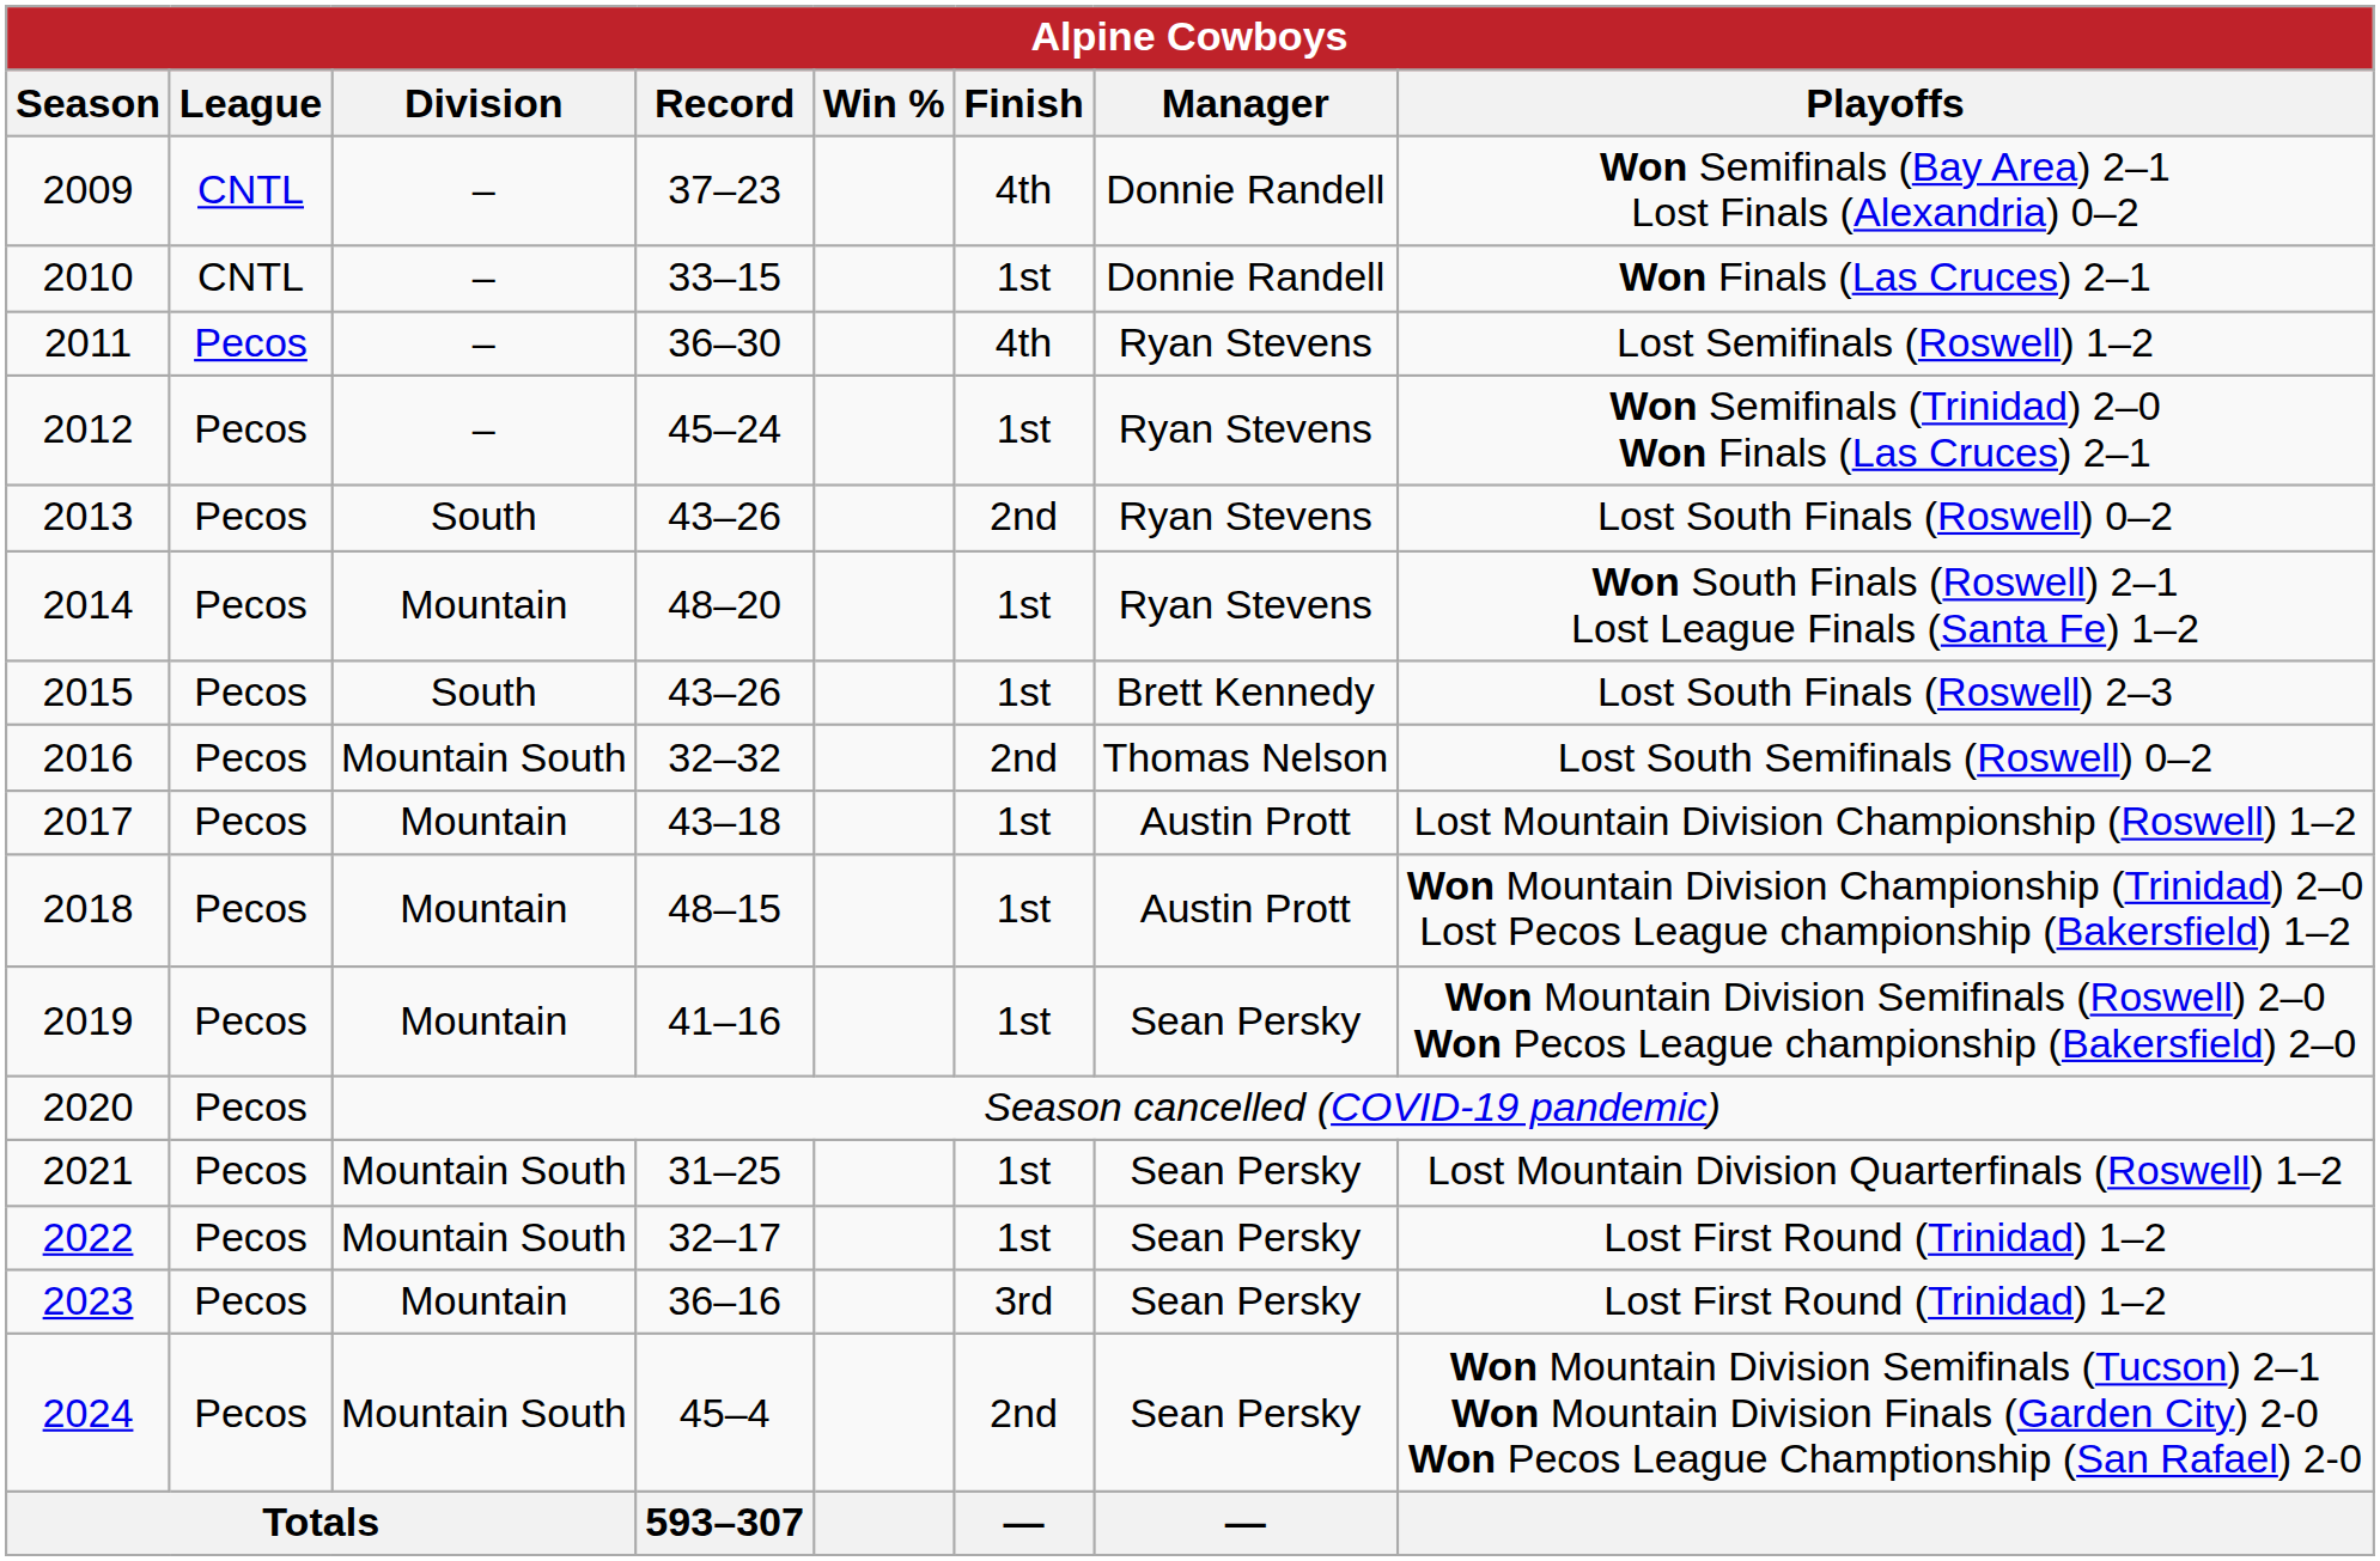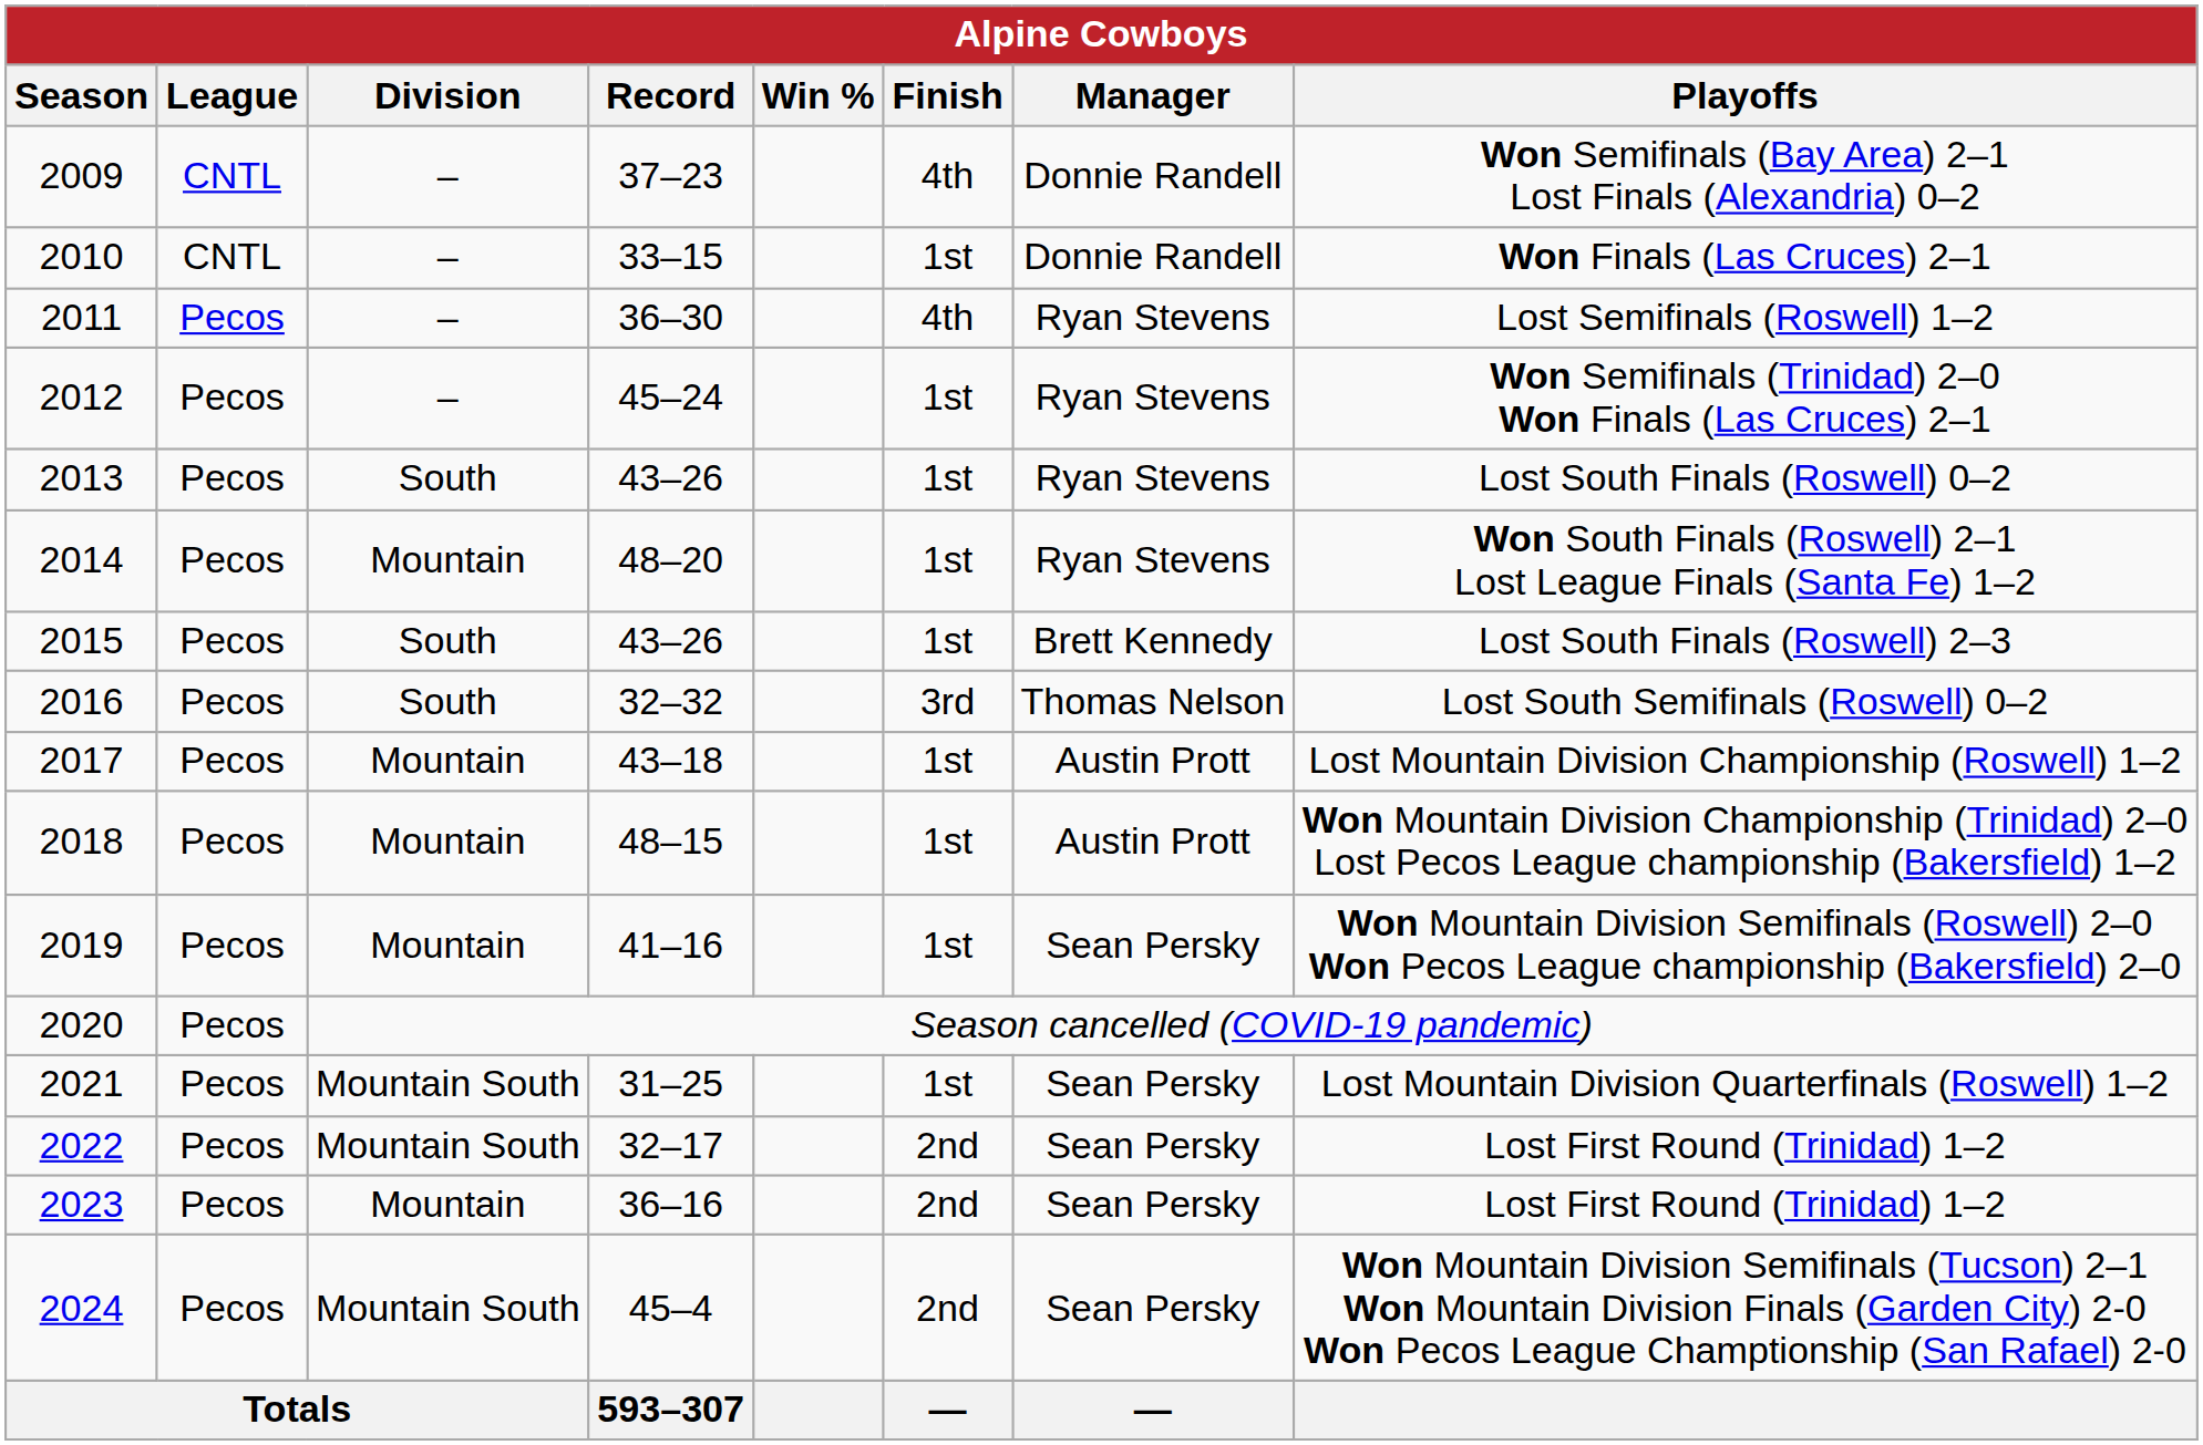2013 | Finish: 2nd -> 1st
2016 | Division: Mountain South -> South
2016 | Finish: 2nd -> 3rd
2022 | Finish: 1st -> 2nd
2023 | Finish: 3rd -> 2nd
